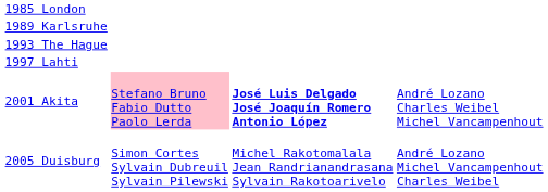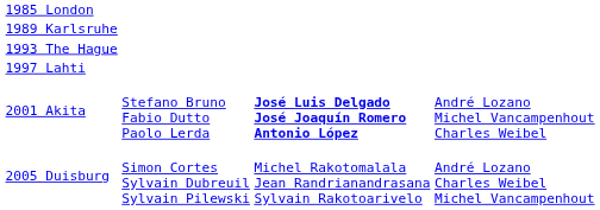2001 Akita | column 2: pink background -> no background
2001 Akita | column 4: André Lozano Charles Weibel Michel Vancampenhout -> André Lozano Michel Vancampenhout Charles Weibel
2005 Duisburg | column 4: André Lozano Michel Vancampenhout Charles Weibel -> André Lozano Charles Weibel Michel Vancampenhout
